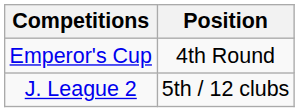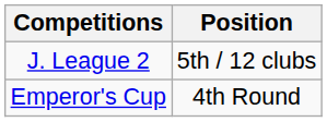rows swapped: J. League 2 <-> Emperor's Cup
